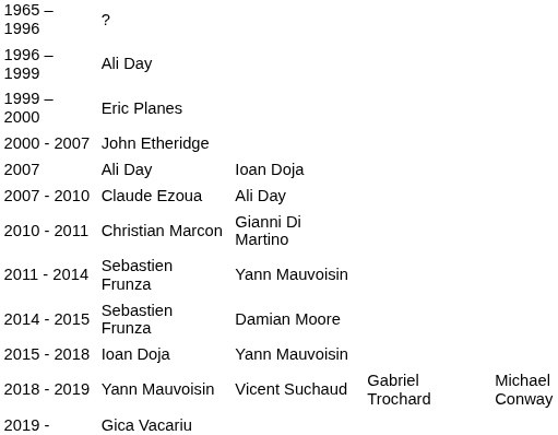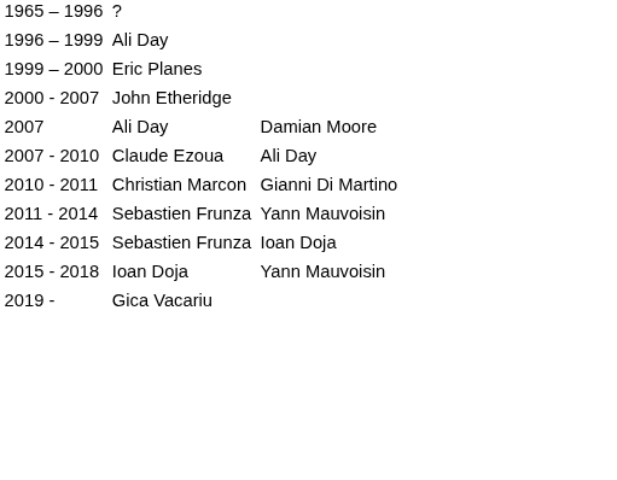2007 | column 3: Ioan Doja -> Damian Moore
2014 - 2015 | column 3: Damian Moore -> Ioan Doja
- row: 2018 - 2019 | Yann Mauvoisin | Vicent Suchaud | Gabriel Trochard | Michael Conway
